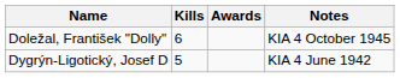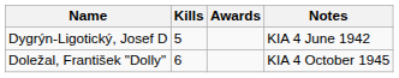rows swapped: Doležal, František "Dolly" <-> Dygrýn-Ligotický, Josef D
